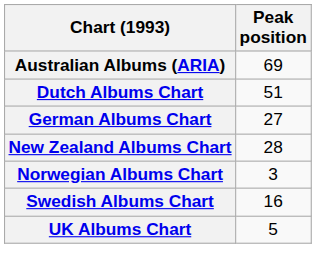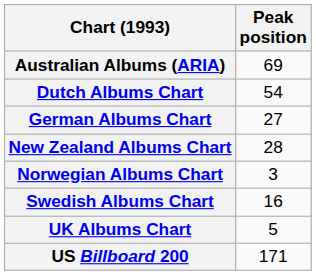Dutch Albums Chart | Peak position: 51 -> 54
+ row: US Billboard 200 | 171
